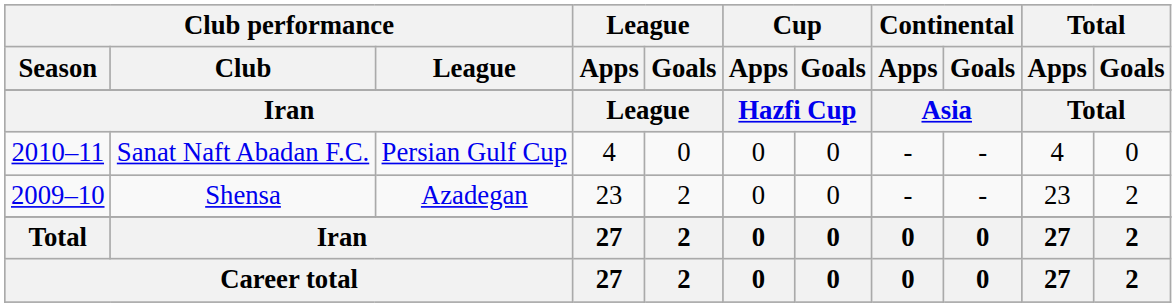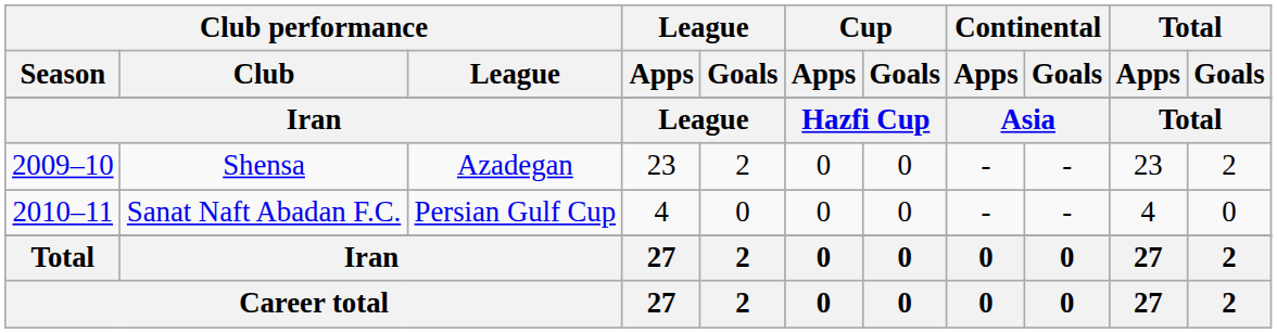rows swapped: Shensa <-> Sanat Naft Abadan F.C.
